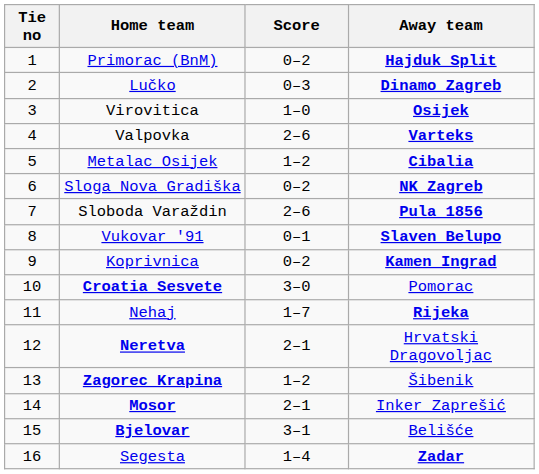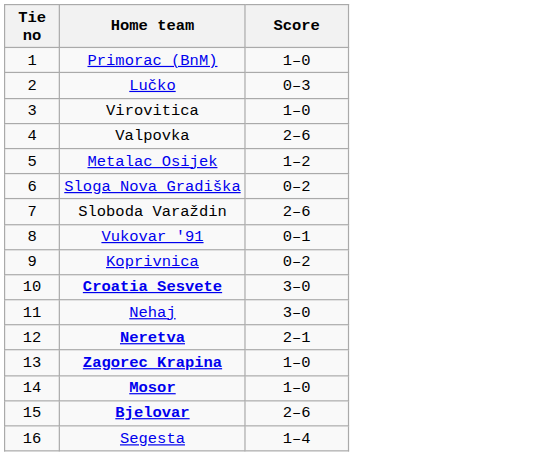- column: Away team | Hajduk Split | Dinamo Zagreb | Osijek | Varteks | Cibalia | NK Zagreb | Pula 1856 | Slaven Belupo | Kamen Ingrad | Pomorac | Rijeka | Hrvatski Dragovoljac | Šibenik | Inker Zaprešić | Belišće | Zadar
Primorac (BnM) | Score: 0–2 -> 1–0
Nehaj | Score: 1–7 -> 3–0
Zagorec Krapina | Score: 1–2 -> 1–0
Mosor | Score: 2–1 -> 1–0
Bjelovar | Score: 3–1 -> 2–6
